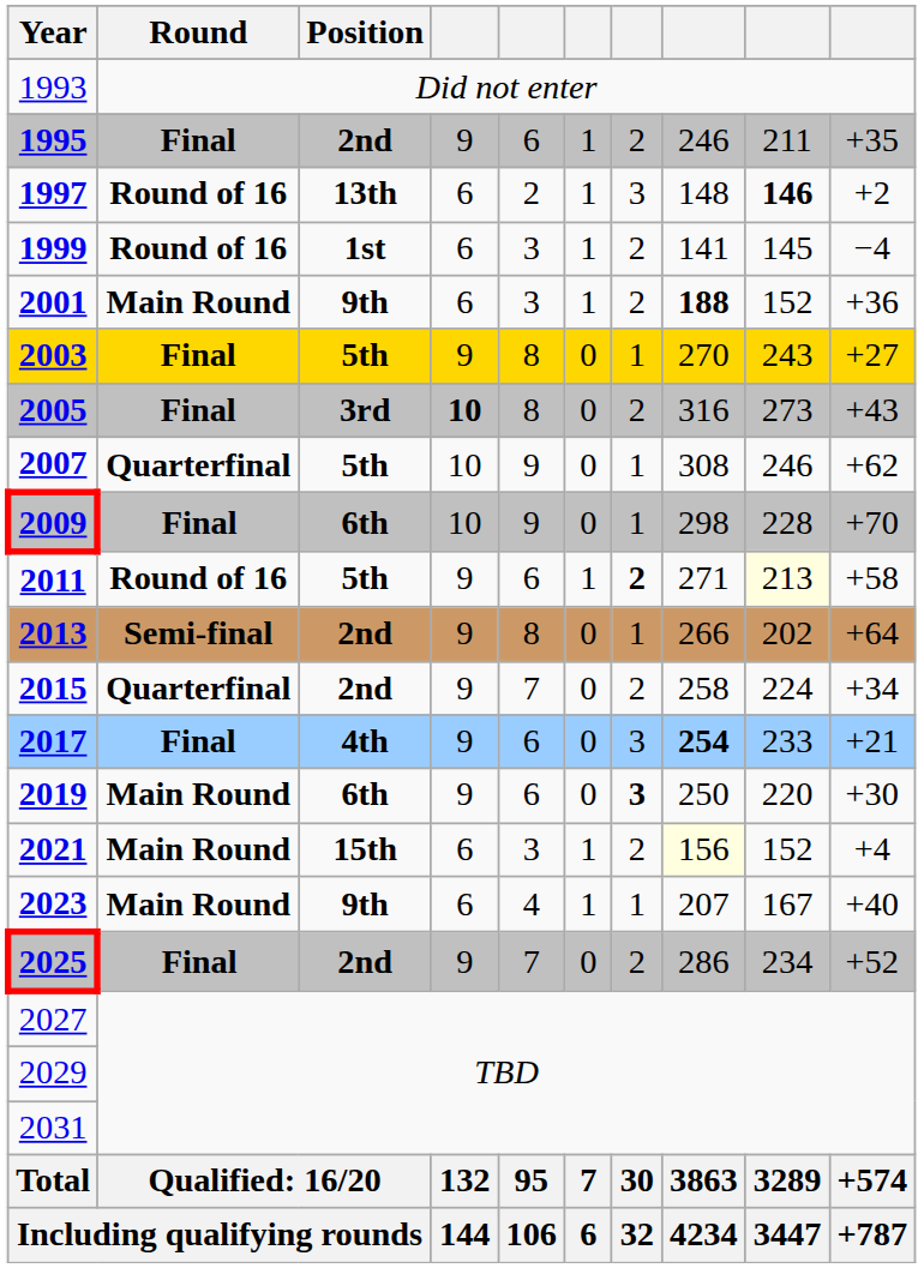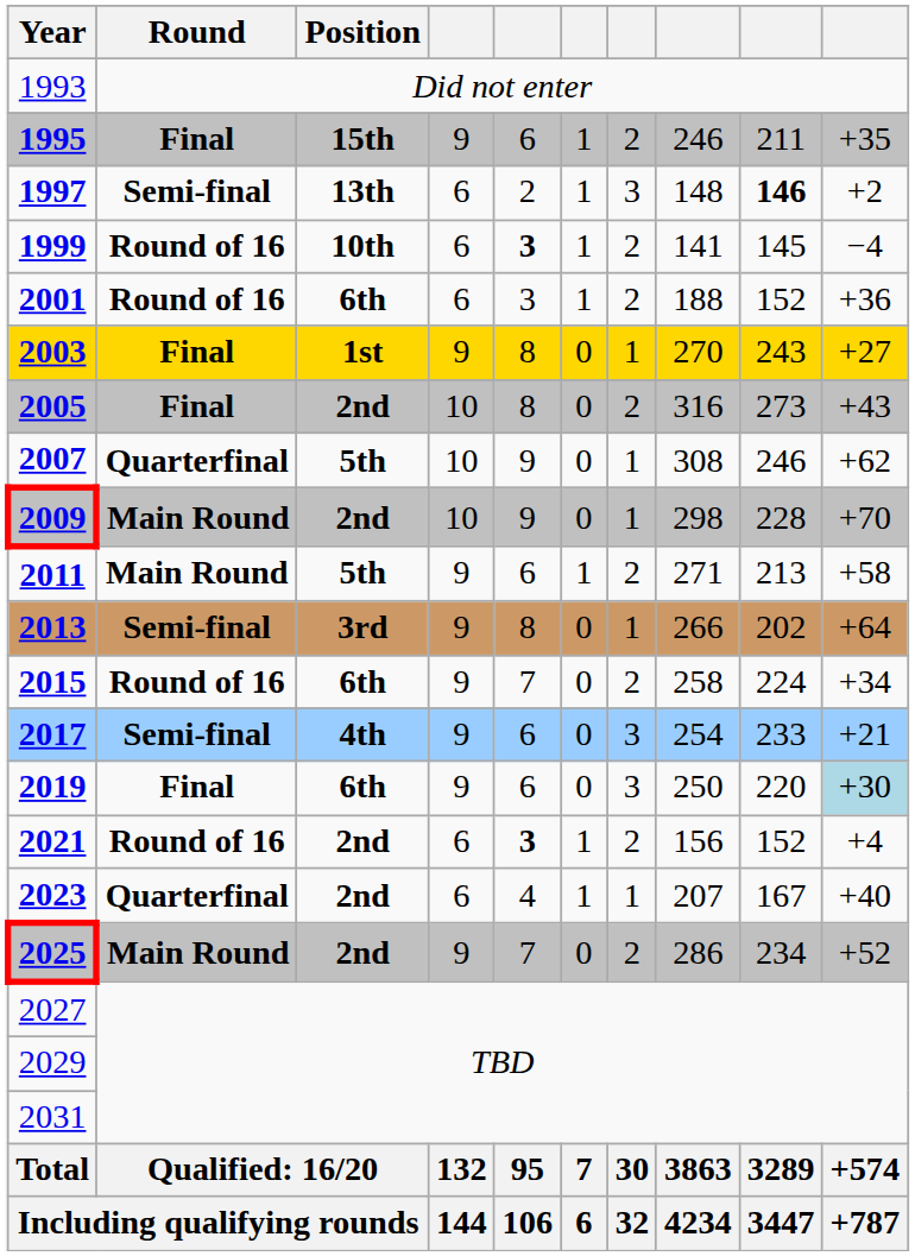1995 | Position: 2nd -> 15th
1997 | Round: Round of 16 -> Semi-final
1999 | Position: 1st -> 10th
1999 | column 5: normal -> bold
2001 | Round: Main Round -> Round of 16
2001 | Position: 9th -> 6th
2001 | column 8: bold -> normal
2003 | Position: 5th -> 1st
2005 | Position: 3rd -> 2nd
2005 | column 4: bold -> normal
2009 | Round: Final -> Main Round
2009 | Position: 6th -> 2nd
2011 | Round: Round of 16 -> Main Round
2011 | column 7: bold -> normal
2011 | column 9: lightyellow background -> no background
2013 | Position: 2nd -> 3rd
2015 | Round: Quarterfinal -> Round of 16
2015 | Position: 2nd -> 6th
2017 | Round: Final -> Semi-final
2017 | column 8: bold -> normal
2019 | Round: Main Round -> Final
2019 | column 7: bold -> normal
2019 | column 10: no background -> lightblue background
2021 | Round: Main Round -> Round of 16
2021 | Position: 15th -> 2nd
2021 | column 5: normal -> bold
2021 | column 8: lightyellow background -> no background
2023 | Round: Main Round -> Quarterfinal
2023 | Position: 9th -> 2nd
2025 | Round: Final -> Main Round
